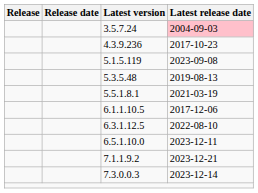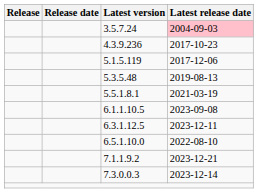5.1.5.119 | Latest release date: 2023-09-08 -> 2017-12-06
6.1.1.10.5 | Latest release date: 2017-12-06 -> 2023-09-08
6.3.1.12.5 | Latest release date: 2022-08-10 -> 2023-12-11
6.5.1.10.0 | Latest release date: 2023-12-11 -> 2022-08-10
